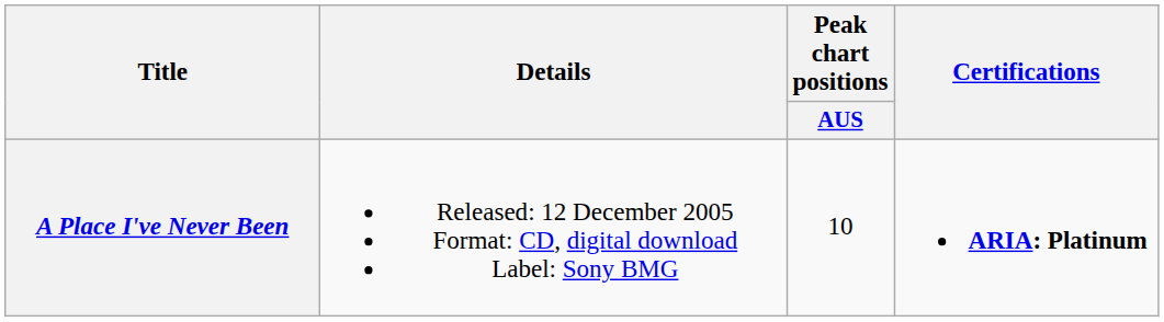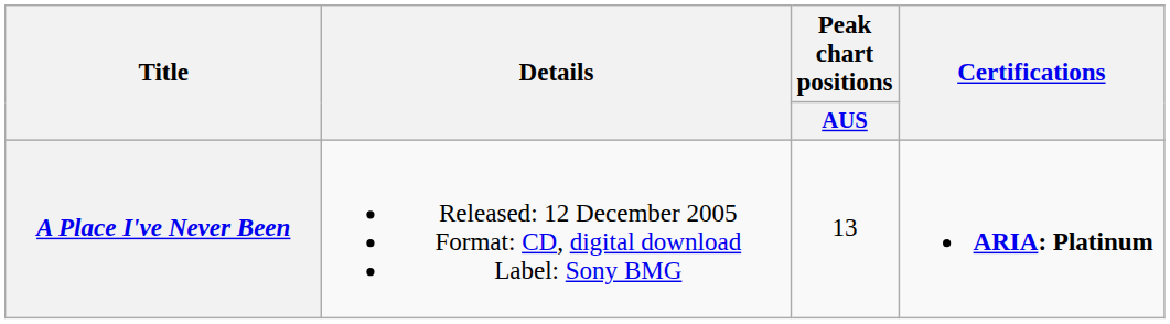A Place I've Never Been | Peak chart positions / AUS: 10 -> 13
